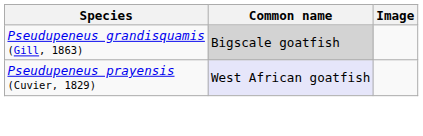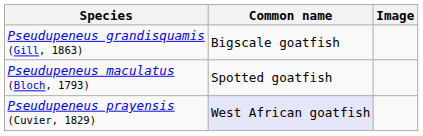Pseudupeneus grandisquamis (Gill, 1863) | Common name: lightgrey background -> no background
+ row: Pseudupeneus maculatus (Bloch, 1793) | Spotted goatfish
